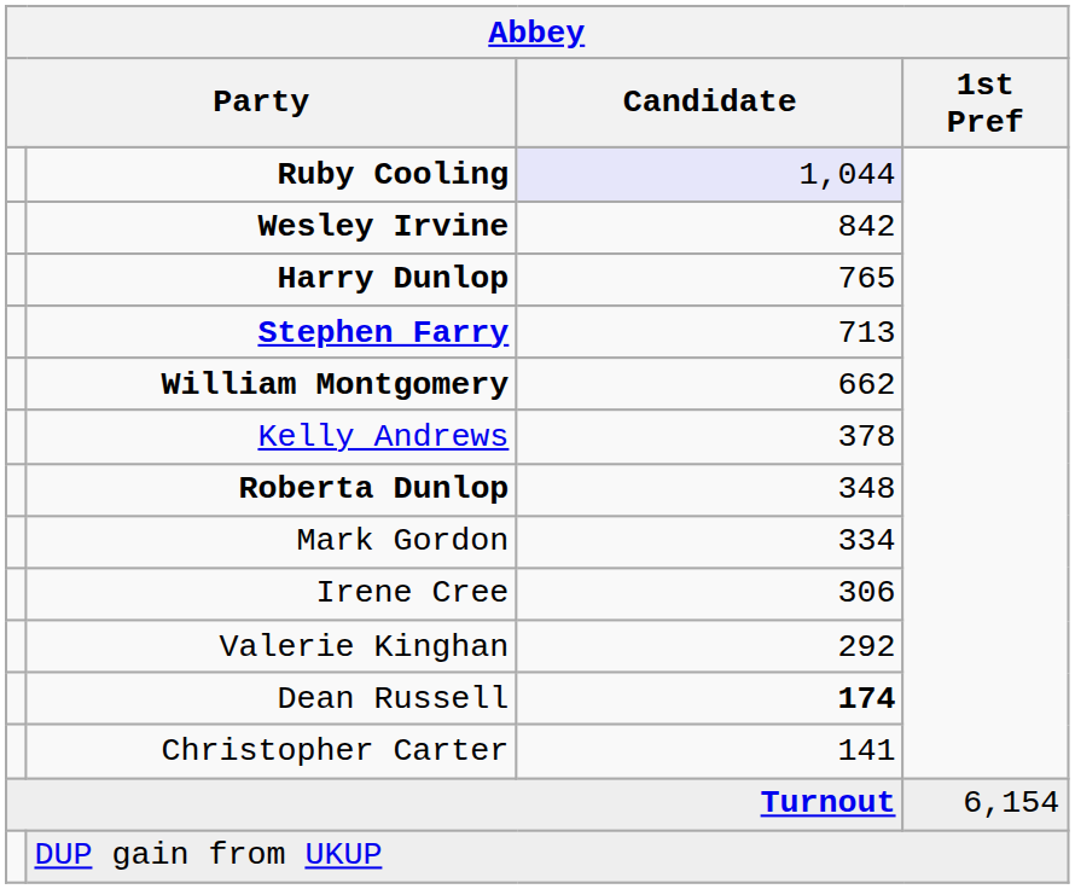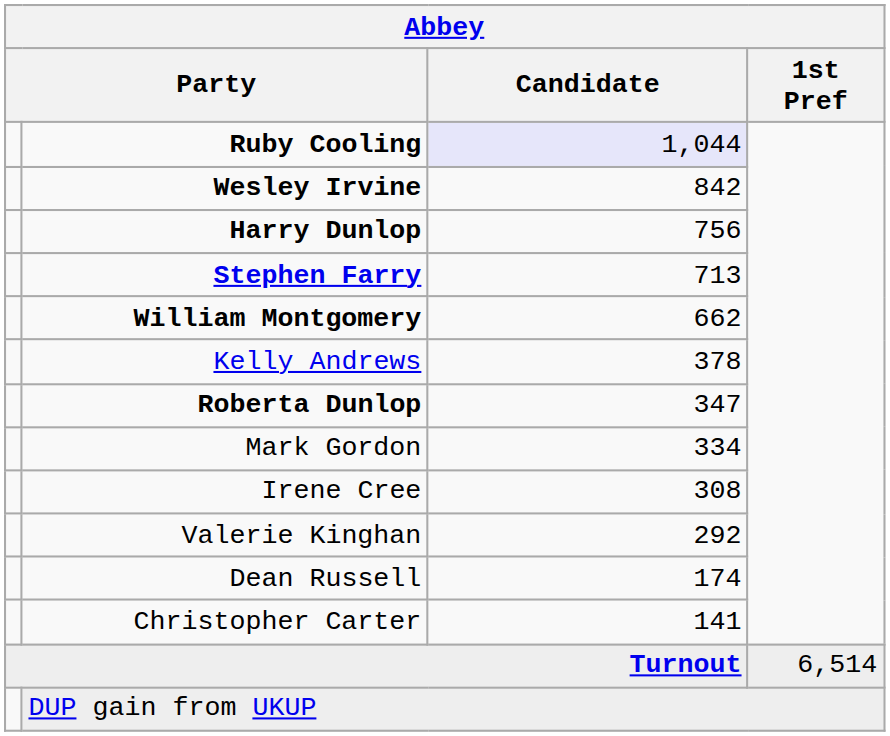Harry Dunlop | Candidate: 765 -> 756
Roberta Dunlop | Candidate: 348 -> 347
Irene Cree | Candidate: 306 -> 308
Dean Russell | Candidate: bold -> normal
Turnout | 1st Pref: 6,154 -> 6,514
